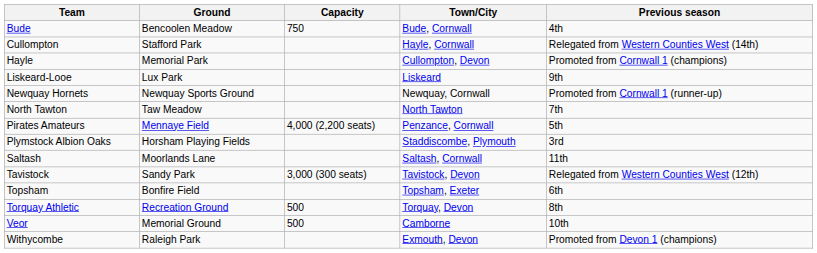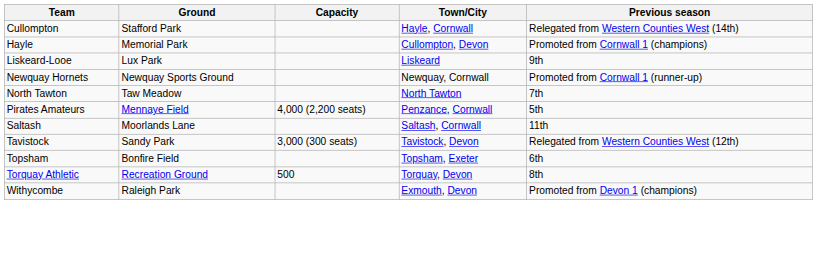- row: Bude | Bencoolen Meadow | 750 | Bude, Cornwall | 4th
- row: Plymstock Albion Oaks | Horsham Playing Fields | Staddiscombe, Plymouth | 3rd
- row: Veor | Memorial Ground | 500 | Camborne | 10th
